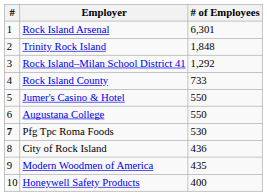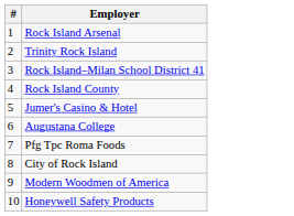- column: # of Employees | 6,301 | 1,848 | 1,292 | 733 | 550 | 550 | 530 | 436 | 435 | 400
Pfg Tpc Roma Foods | #: bold -> normal
